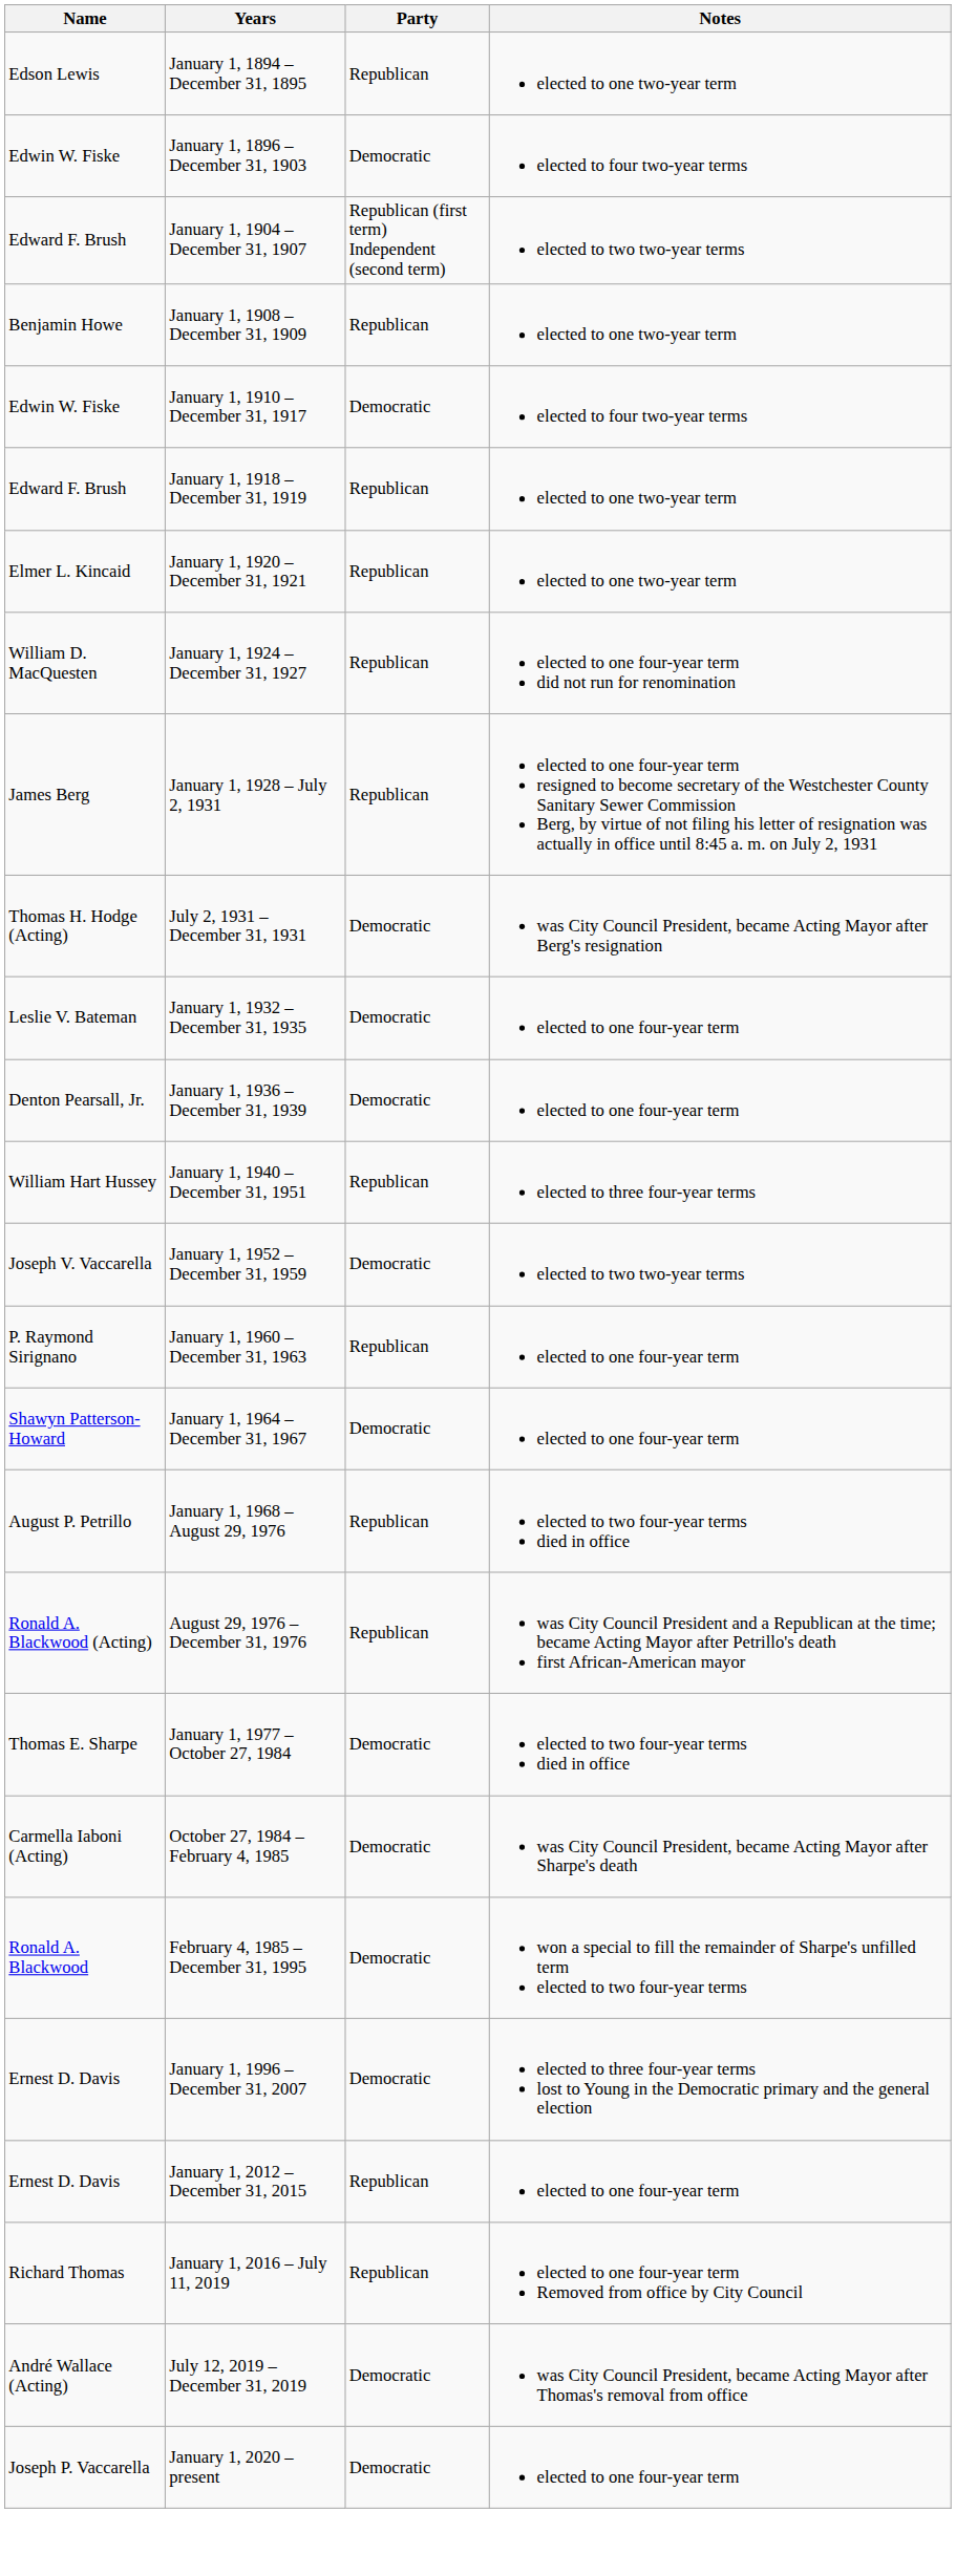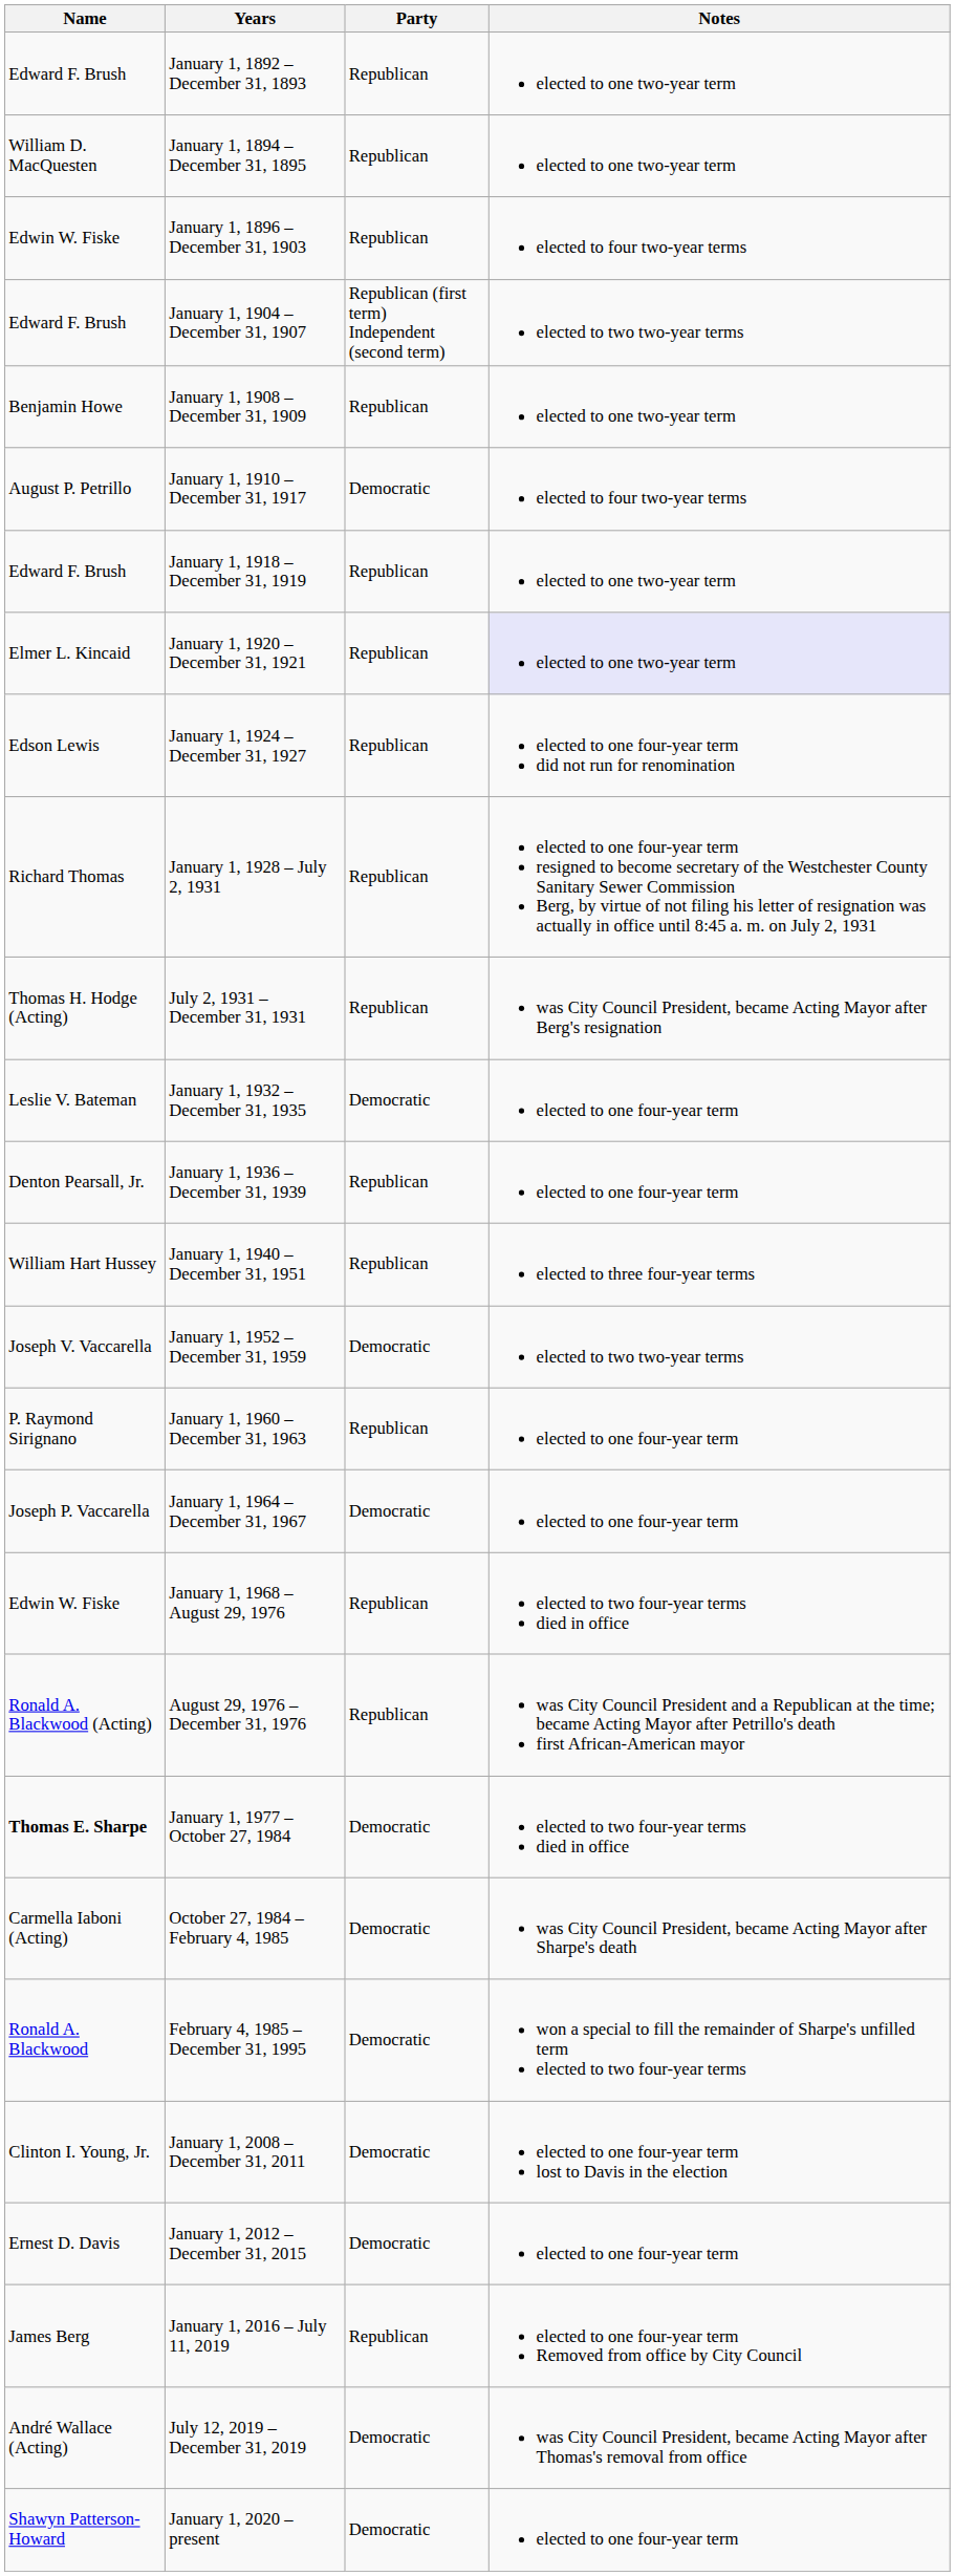+ row: Edward F. Brush | January 1, 1892 – December 31, 1893 | Republican | elected to one two-year term
January 1, 1894 – December 31, 1895 | Name: Edson Lewis -> William D. MacQuesten
January 1, 1896 – December 31, 1903 | Party: Democratic -> Republican
January 1, 1910 – December 31, 1917 | Name: Edwin W. Fiske -> August P. Petrillo
January 1, 1920 – December 31, 1921 | Notes: no background -> lavender background
January 1, 1924 – December 31, 1927 | Name: William D. MacQuesten -> Edson Lewis
January 1, 1928 – July 2, 1931 | Name: James Berg -> Richard Thomas
July 2, 1931 – December 31, 1931 | Party: Democratic -> Republican
January 1, 1936 – December 31, 1939 | Party: Democratic -> Republican
January 1, 1964 – December 31, 1967 | Name: Shawyn Patterson-Howard -> Joseph P. Vaccarella
January 1, 1968 – August 29, 1976 | Name: August P. Petrillo -> Edwin W. Fiske
January 1, 1977 – October 27, 1984 | Name: normal -> bold
- row: Ernest D. Davis | January 1, 1996 – December 31, 2007 | Democratic | elected to three four-year terms lost to Young in the Democratic primary and the general election
+ row: Clinton I. Young, Jr. | January 1, 2008 – December 31, 2011 | Democratic | elected to one four-year term lost to Davis in the election
January 1, 2012 – December 31, 2015 | Party: Republican -> Democratic
January 1, 2016 – July 11, 2019 | Name: Richard Thomas -> James Berg
January 1, 2020 – present | Name: Joseph P. Vaccarella -> Shawyn Patterson-Howard
